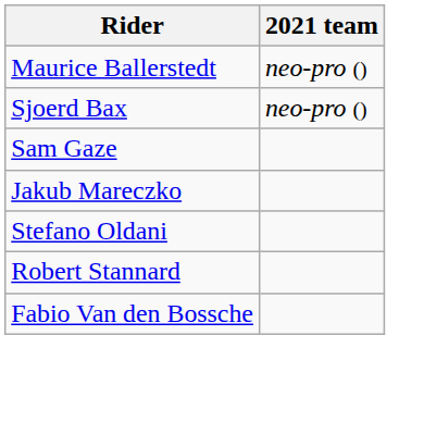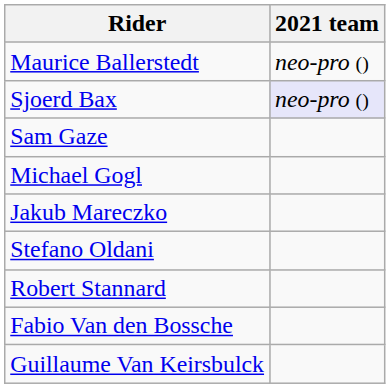Sjoerd Bax | 2021 team: no background -> lavender background
+ row: Michael Gogl
+ row: Guillaume Van Keirsbulck
